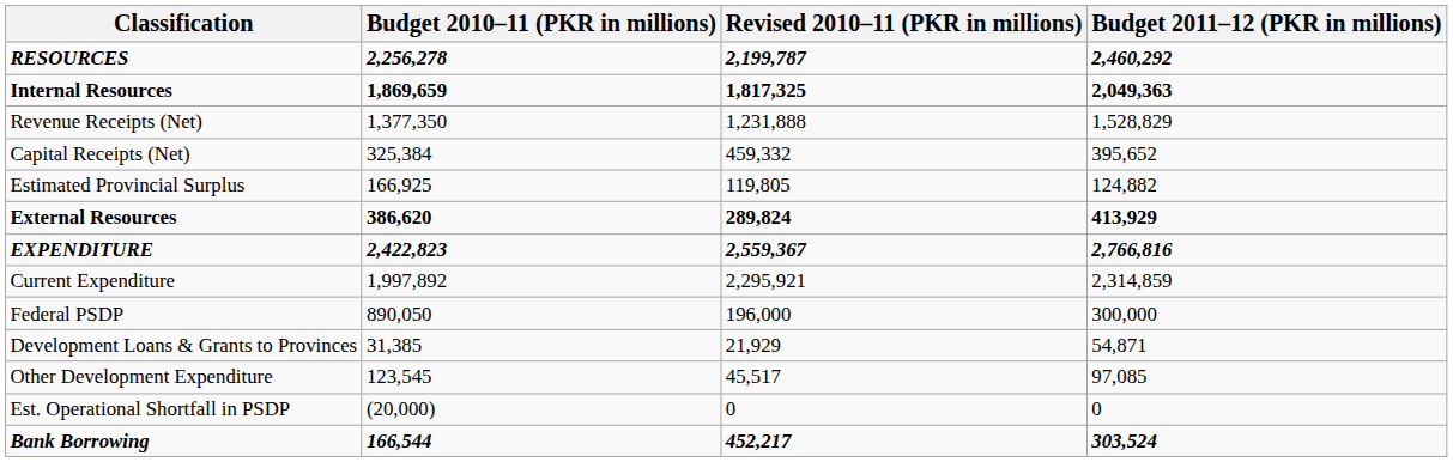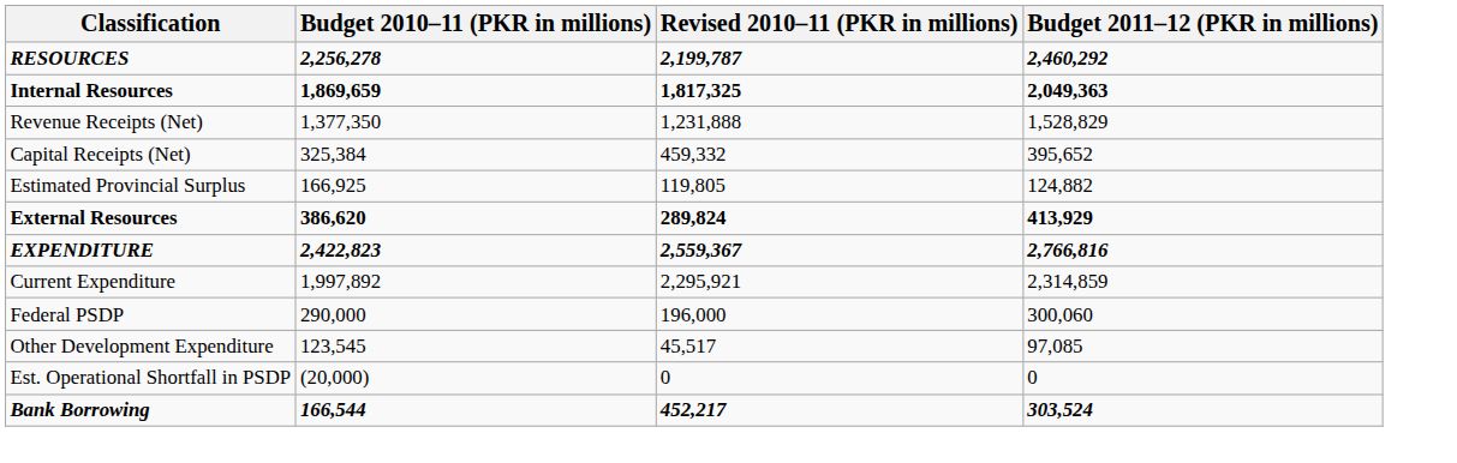Federal PSDP | Budget 2010–11 (PKR in millions): 890,050 -> 290,000
Federal PSDP | Budget 2011–12 (PKR in millions): 300,000 -> 300,060
- row: Development Loans & Grants to Provinces | 31,385 | 21,929 | 54,871
